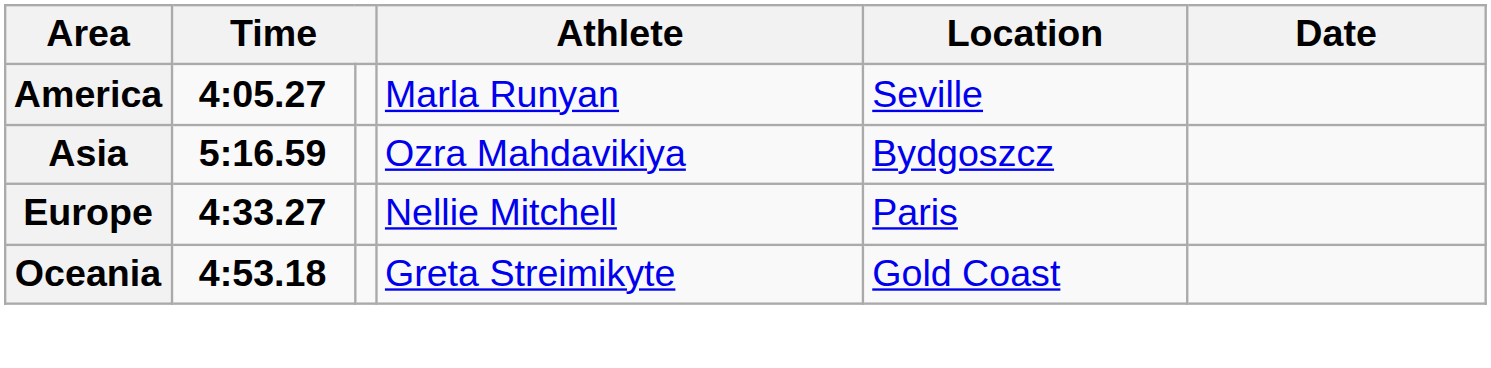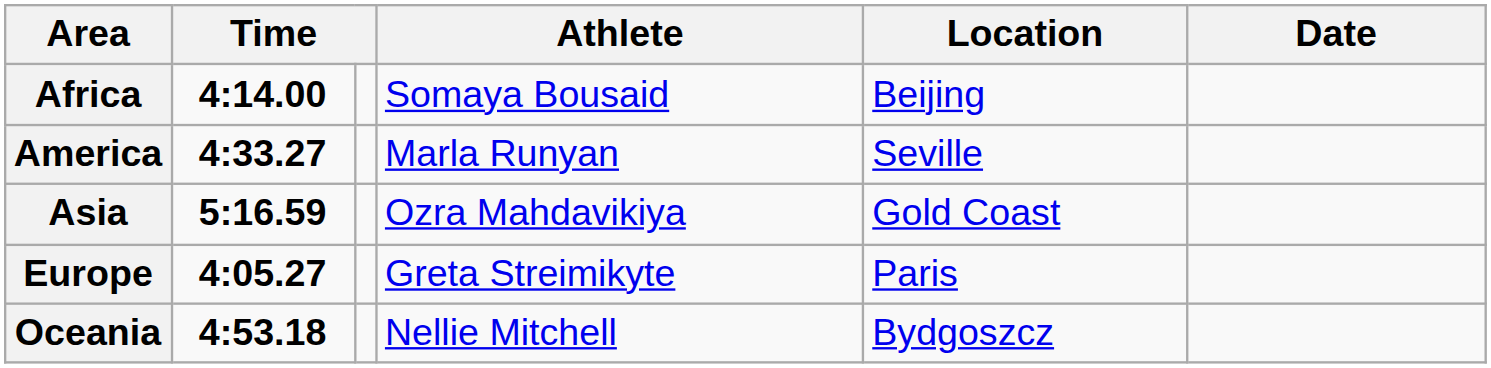+ row: Africa | 4:14.00 | Somaya Bousaid | Beijing
America | column 2: 4:05.27 -> 4:33.27
Asia | Location: Bydgoszcz -> Gold Coast
Europe | column 2: 4:33.27 -> 4:05.27
Europe | Athlete: Nellie Mitchell -> Greta Streimikyte
Oceania | Athlete: Greta Streimikyte -> Nellie Mitchell
Oceania | Location: Gold Coast -> Bydgoszcz
